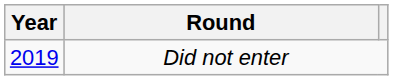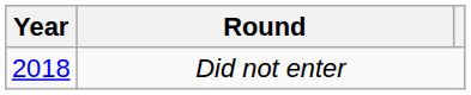Did not enter | Year: 2019 -> 2018
